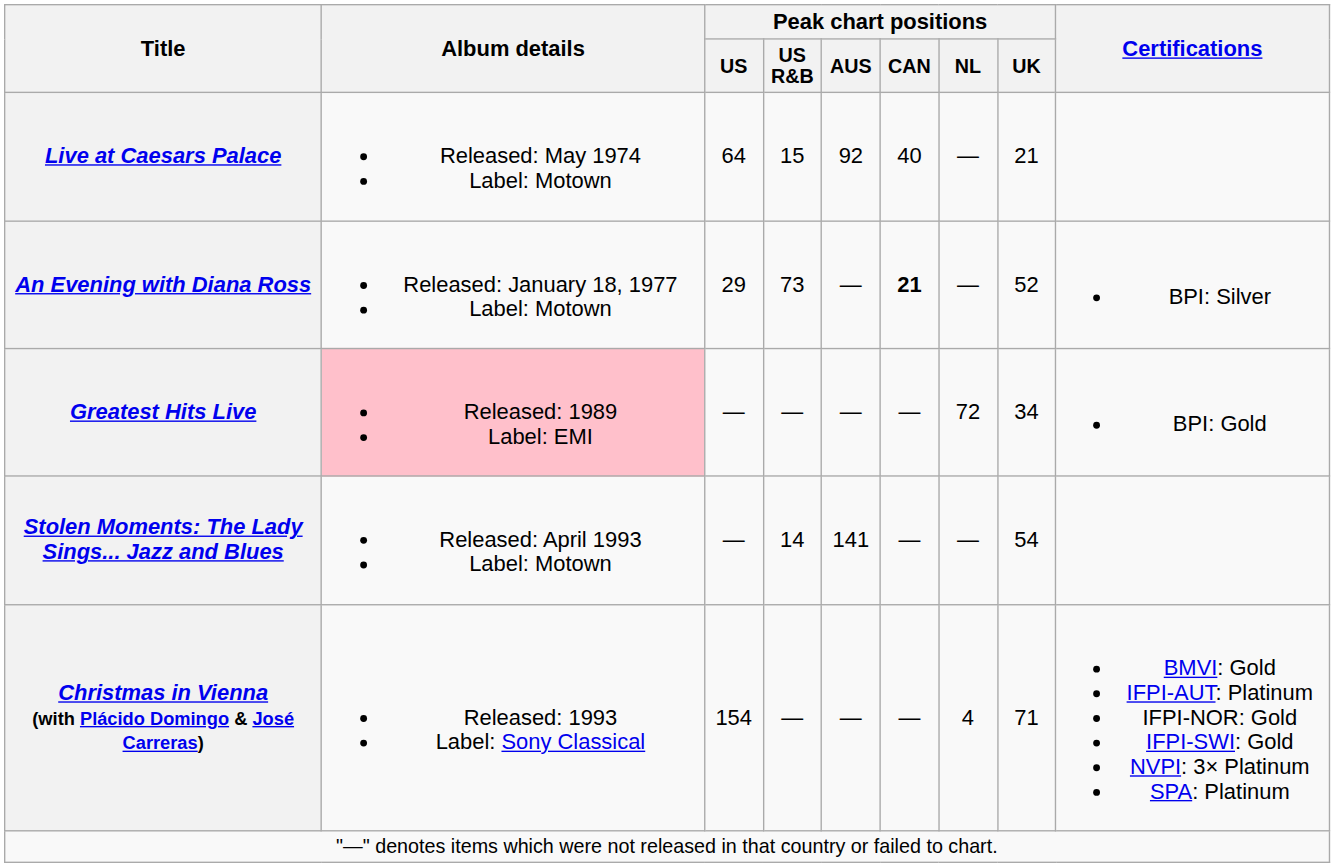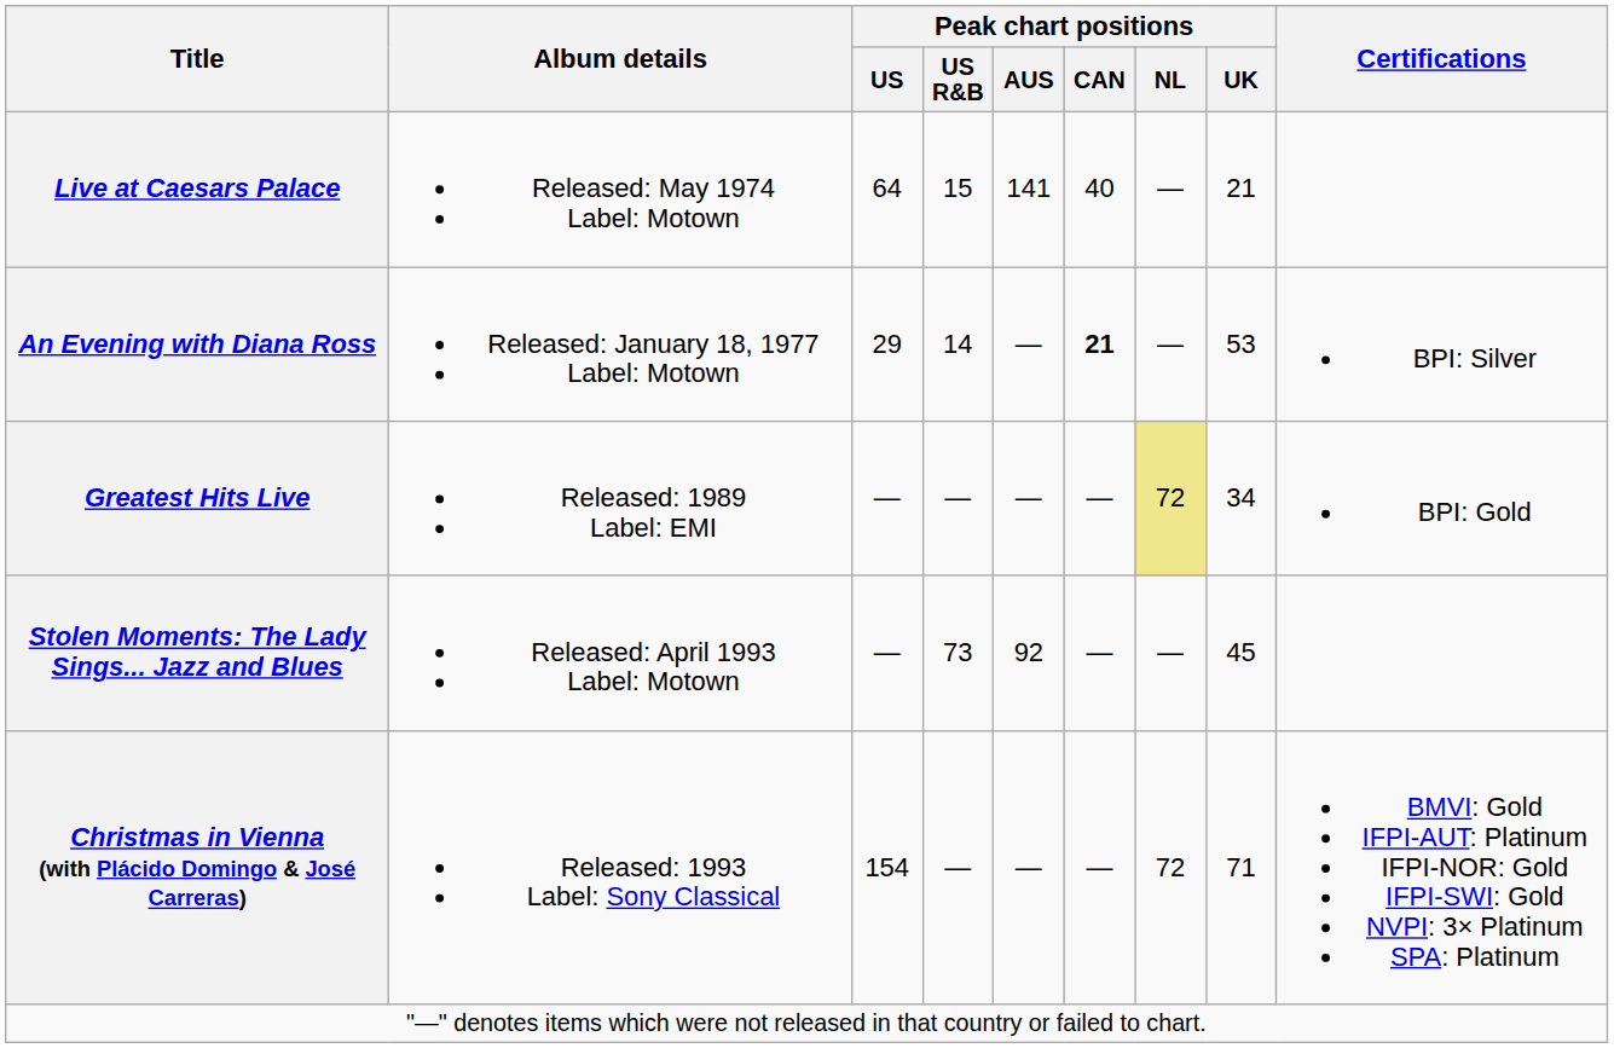Live at Caesars Palace | Peak chart positions / AUS: 92 -> 141
An Evening with Diana Ross | Peak chart positions / US R&B: 73 -> 14
An Evening with Diana Ross | Peak chart positions / UK: 52 -> 53
Greatest Hits Live | Album details: pink background -> no background
Greatest Hits Live | Peak chart positions / NL: no background -> khaki background
Stolen Moments: The Lady Sings... Jazz and Blues | Peak chart positions / US R&B: 14 -> 73
Stolen Moments: The Lady Sings... Jazz and Blues | Peak chart positions / AUS: 141 -> 92
Stolen Moments: The Lady Sings... Jazz and Blues | Peak chart positions / UK: 54 -> 45
Christmas in Vienna (with Plácido Domingo & José Carreras) | Peak chart positions / NL: 4 -> 72
